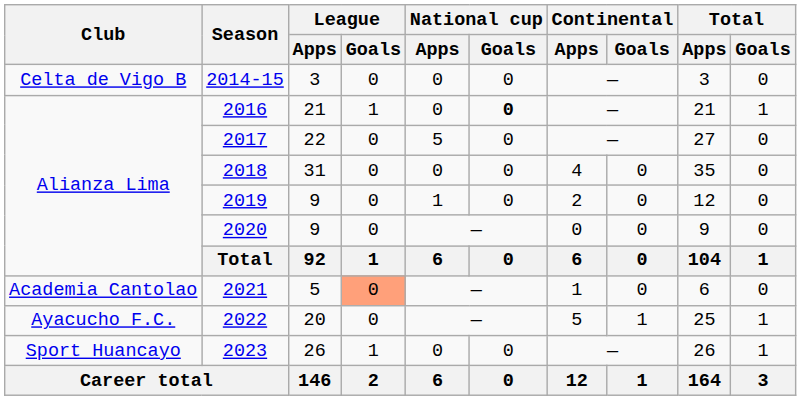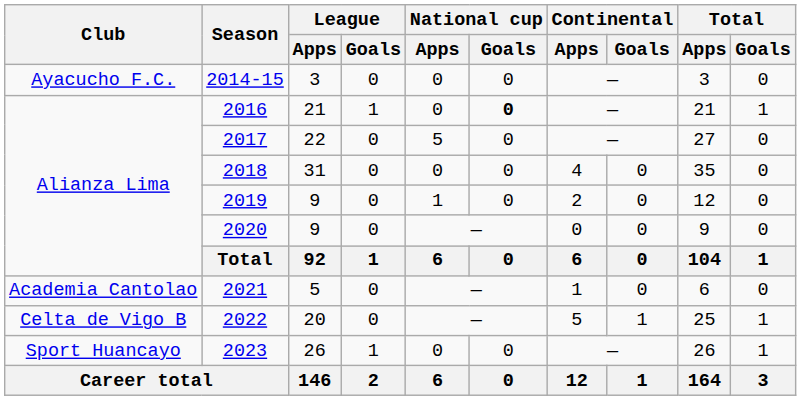2014-15 | Club: Celta de Vigo B -> Ayacucho F.C.
2021 | League / Goals: lightsalmon background -> no background
2022 | Club: Ayacucho F.C. -> Celta de Vigo B
